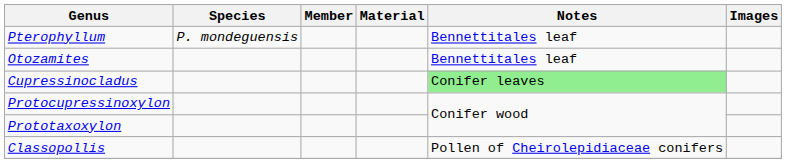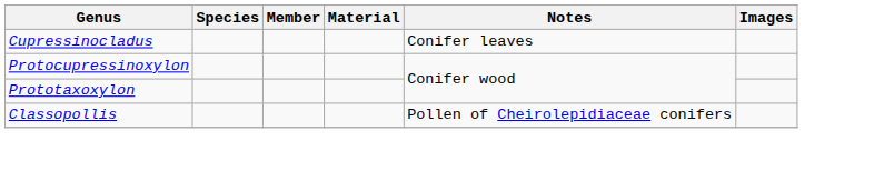- row: Pterophyllum | P. mondeguensis | Bennettitales leaf
- row: Otozamites | Bennettitales leaf
Cupressinocladus | Notes: lightgreen background -> no background
